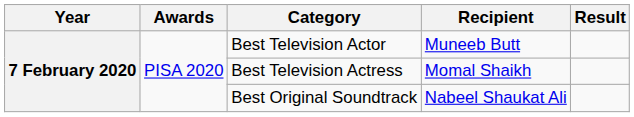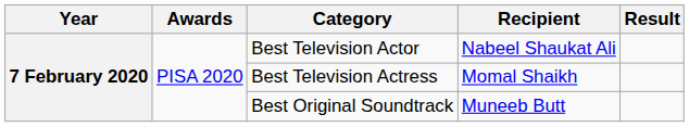Best Television Actor | Recipient: Muneeb Butt -> Nabeel Shaukat Ali
Best Original Soundtrack | Recipient: Nabeel Shaukat Ali -> Muneeb Butt
